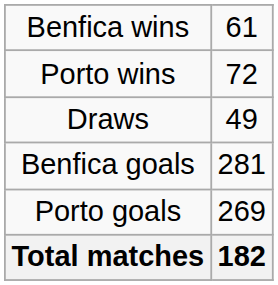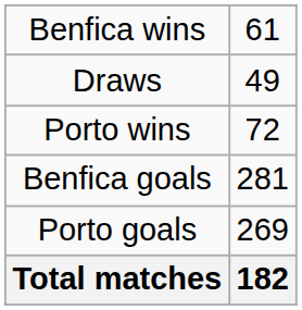rows swapped: Draws <-> Porto wins
